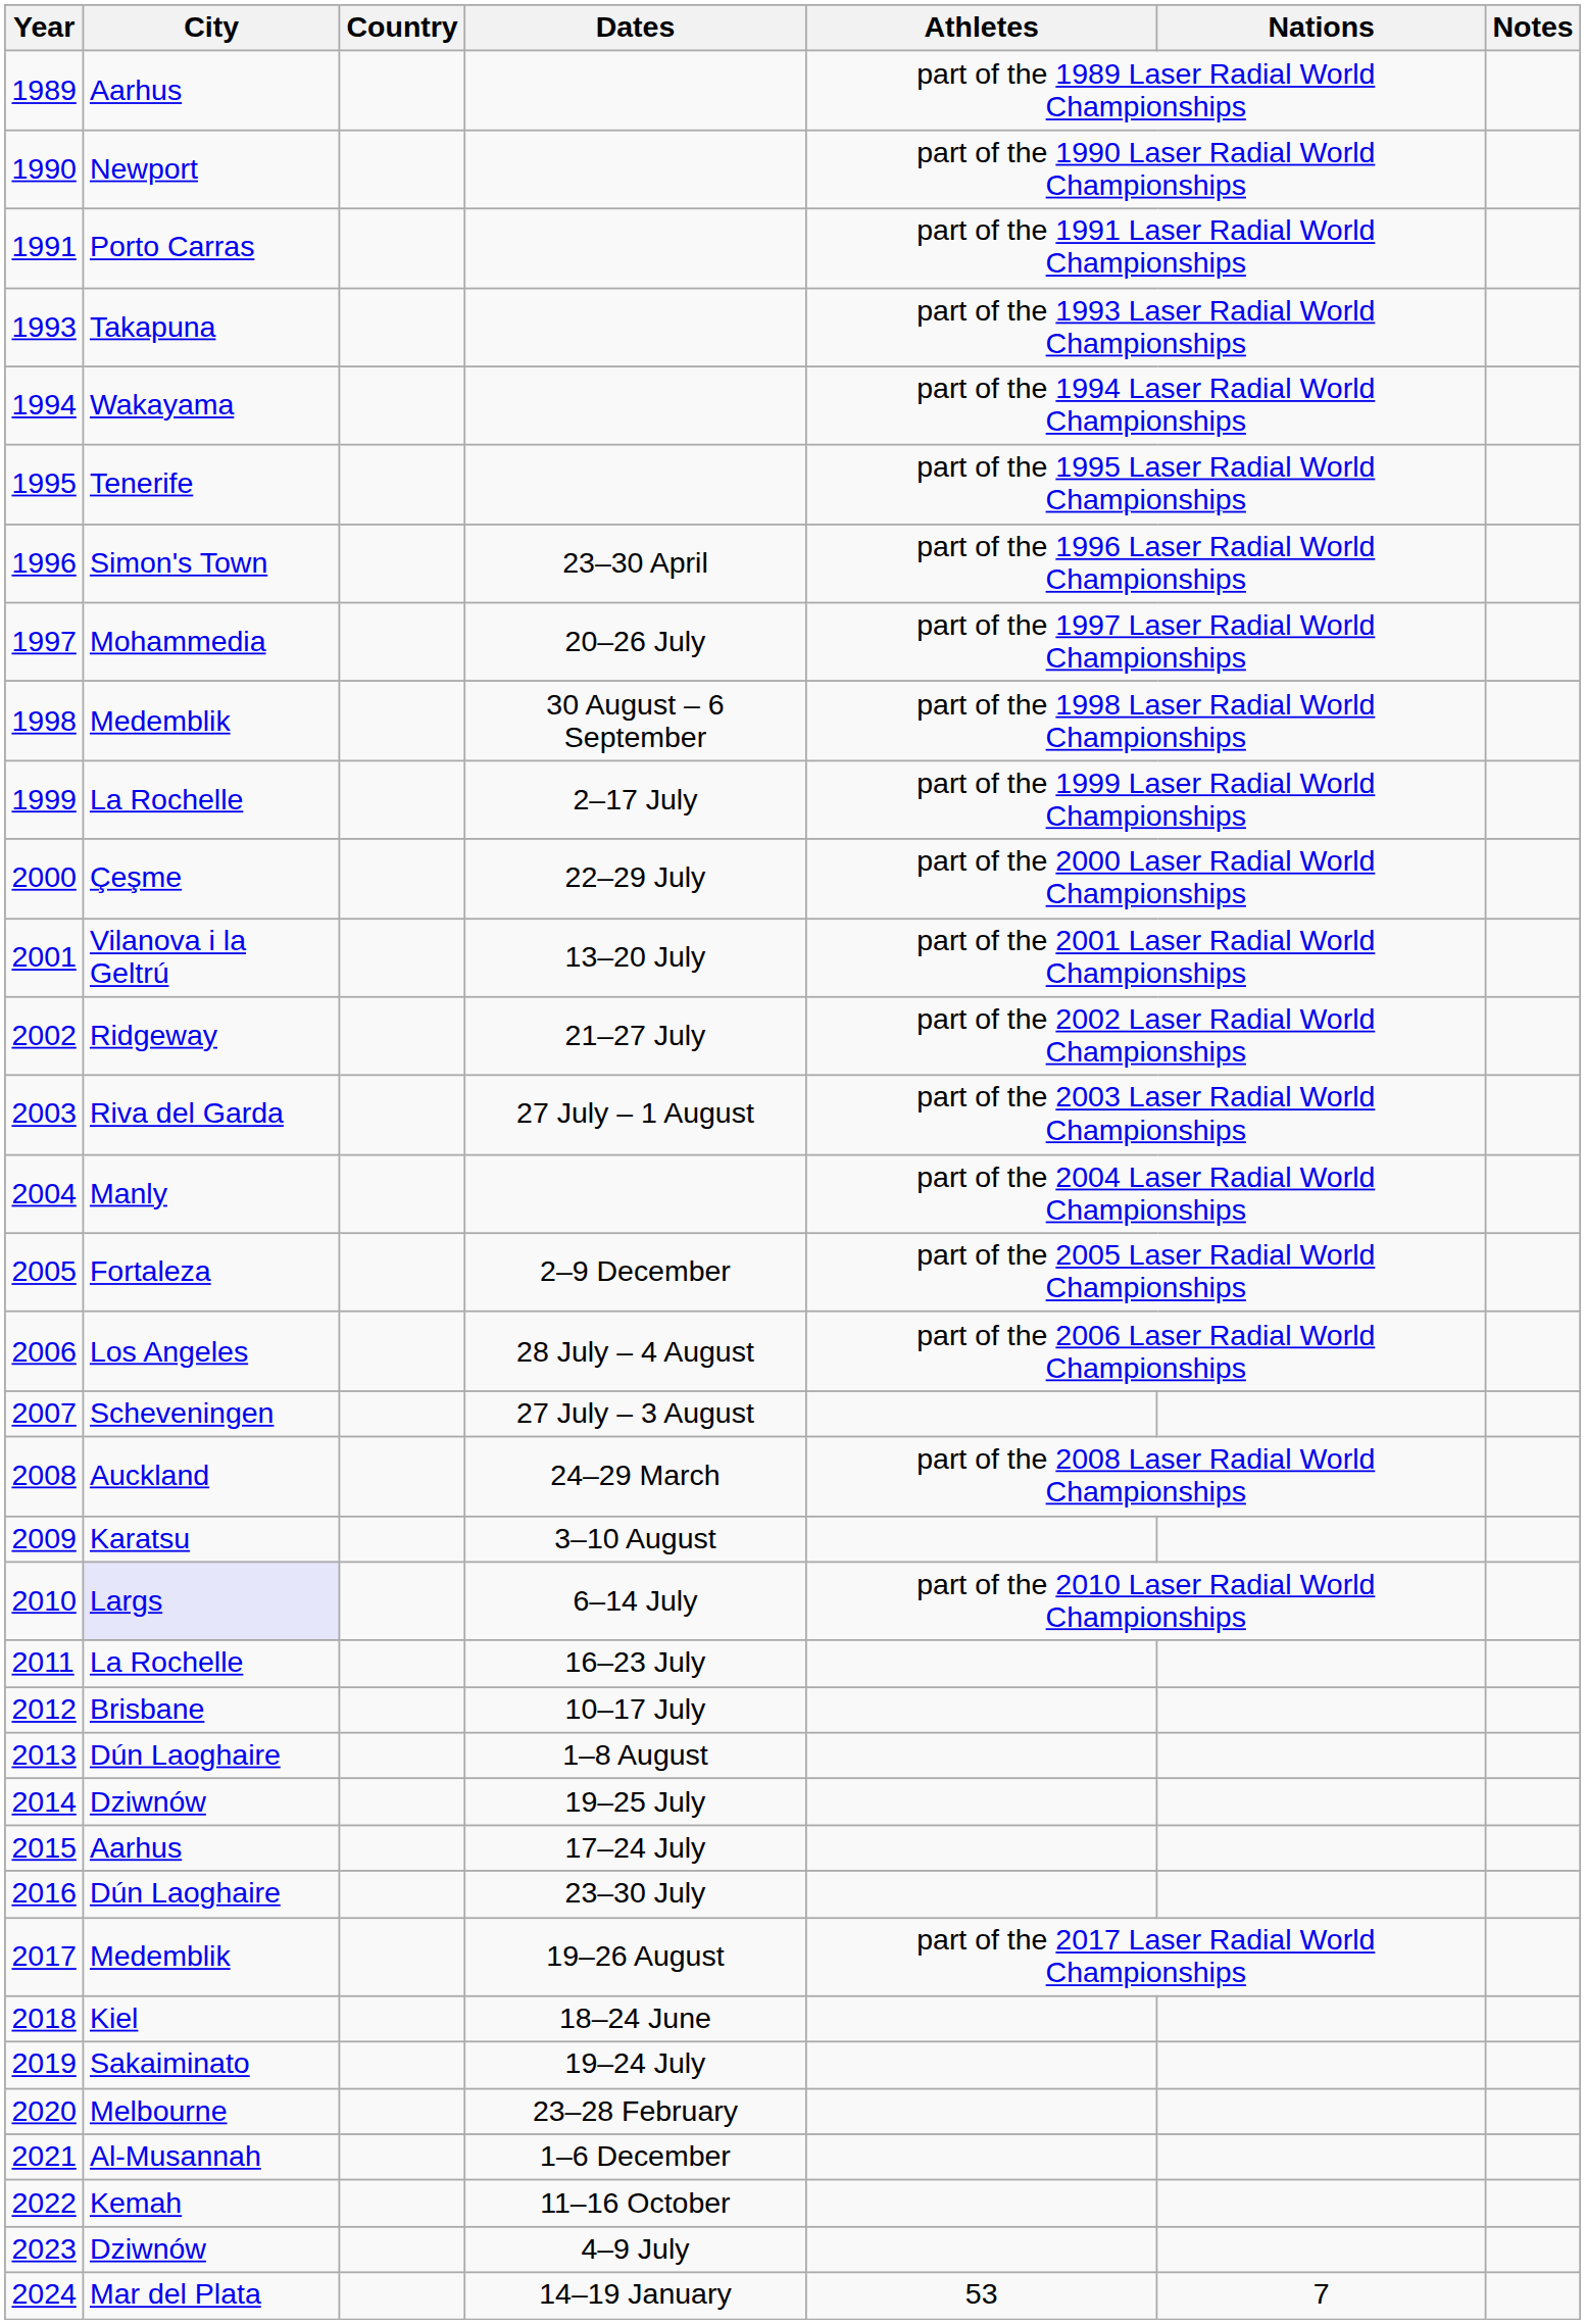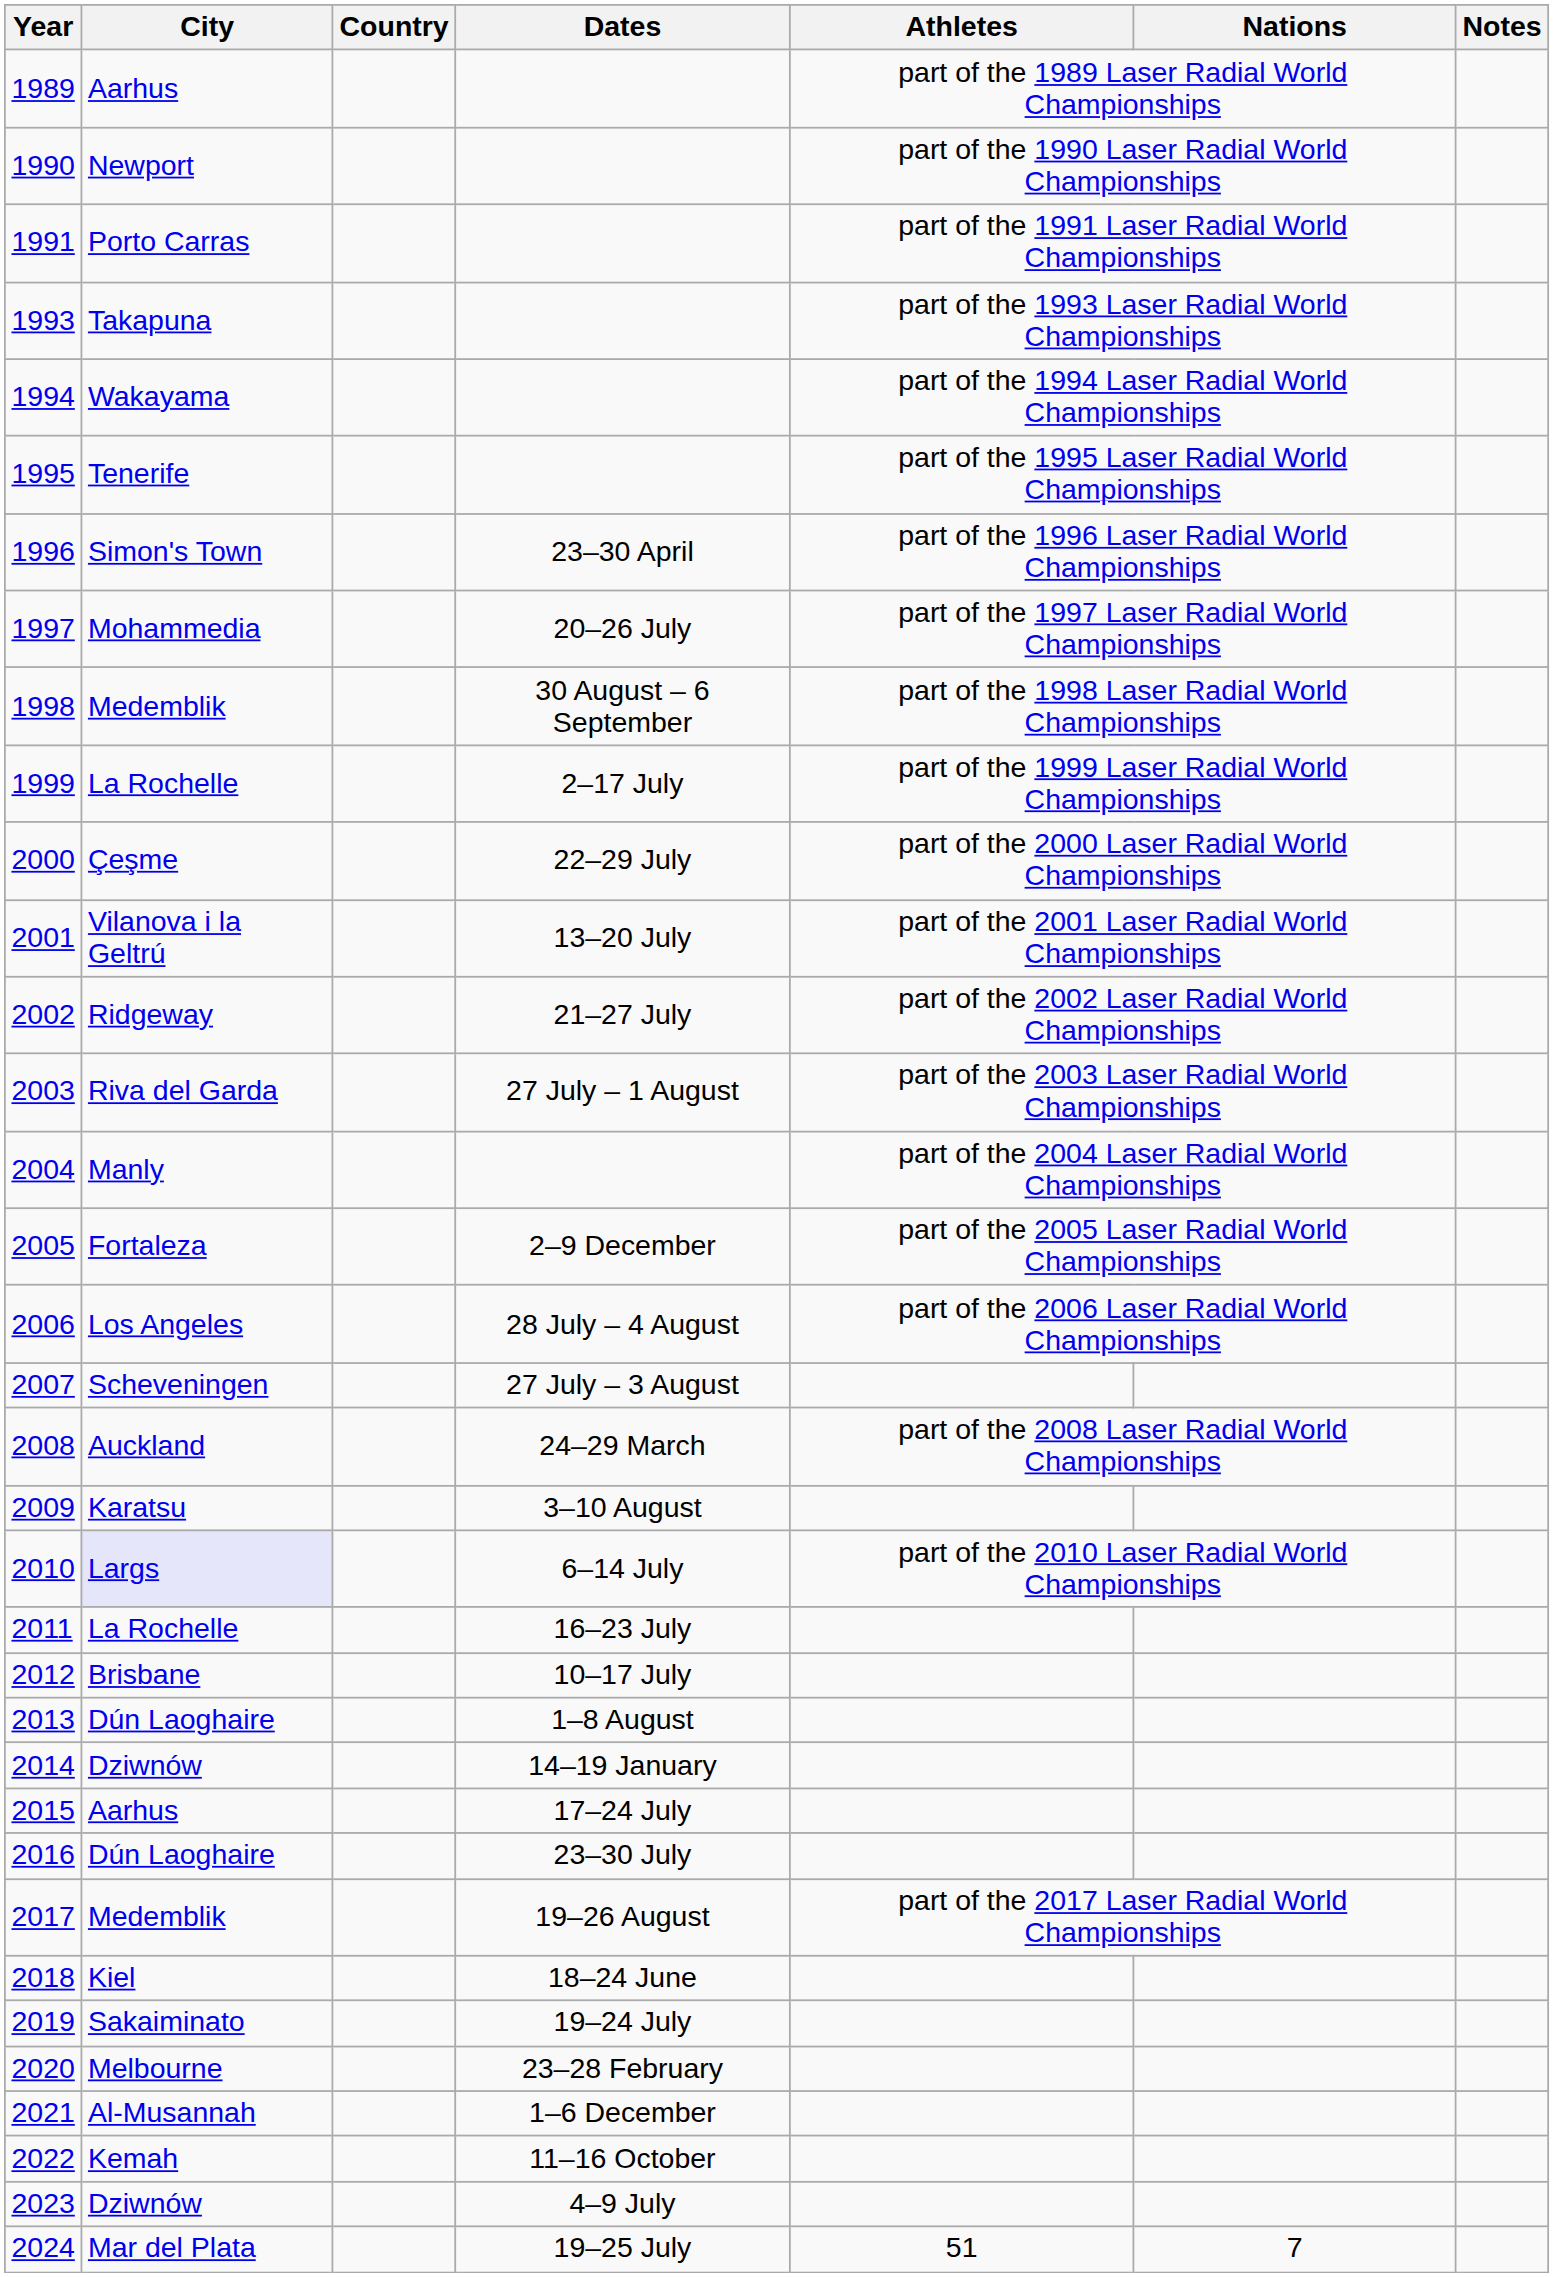2014 | Dates: 19–25 July -> 14–19 January
2024 | Dates: 14–19 January -> 19–25 July
2024 | Athletes: 53 -> 51
